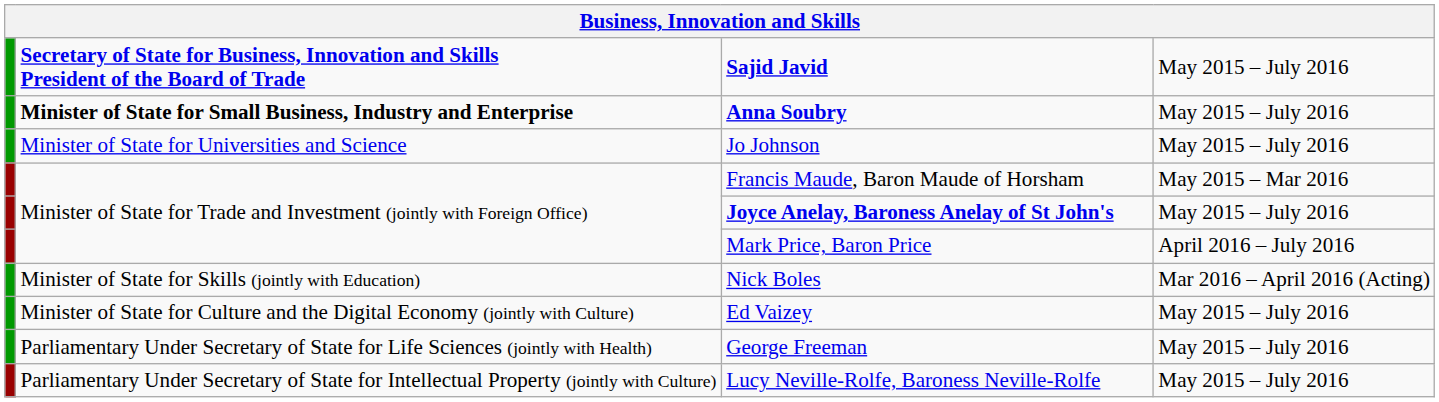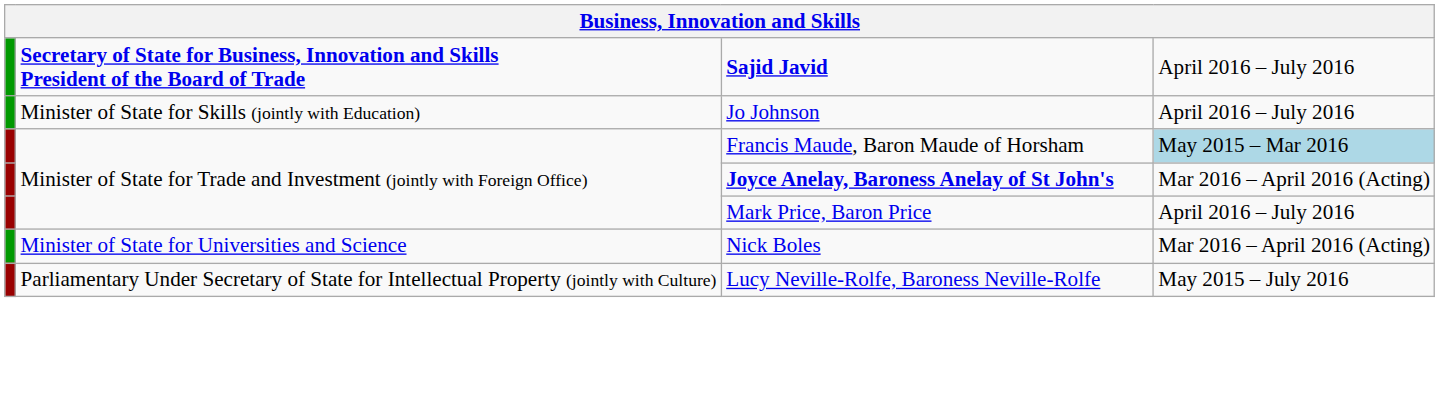Sajid Javid | column 4: May 2015 – July 2016 -> April 2016 – July 2016
- row: Minister of State for Small Business, Industry and Enterprise | Anna Soubry | May 2015 – July 2016
Jo Johnson | column 2: Minister of State for Universities and Science -> Minister of State for Skills (jointly with Education)
Jo Johnson | column 4: May 2015 – July 2016 -> April 2016 – July 2016
Francis Maude, Baron Maude of Horsham | column 4: no background -> lightblue background
Joyce Anelay, Baroness Anelay of St John's | column 4: May 2015 – July 2016 -> Mar 2016 – April 2016 (Acting)
Nick Boles | column 2: Minister of State for Skills (jointly with Education) -> Minister of State for Universities and Science
- row: Minister of State for Culture and the Digital Economy (jointly with Culture) | Ed Vaizey | May 2015 – July 2016
- row: Parliamentary Under Secretary of State for Life Sciences (jointly with Health) | George Freeman | May 2015 – July 2016
